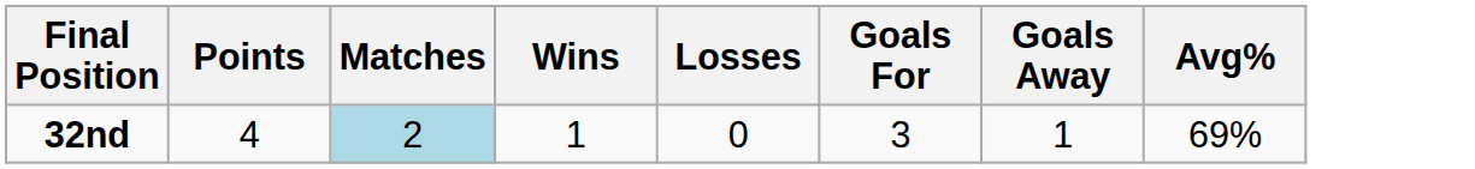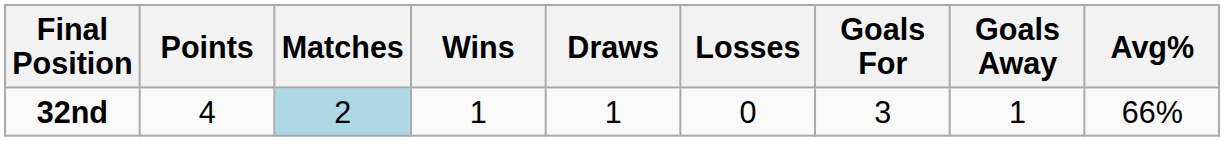+ column: Draws | 1
32nd | Avg%: 69% -> 66%
